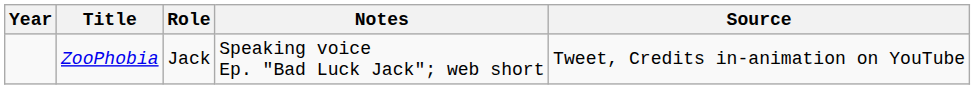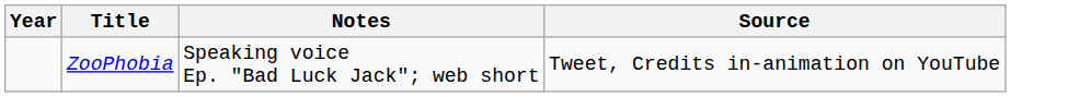- column: Role | Jack
